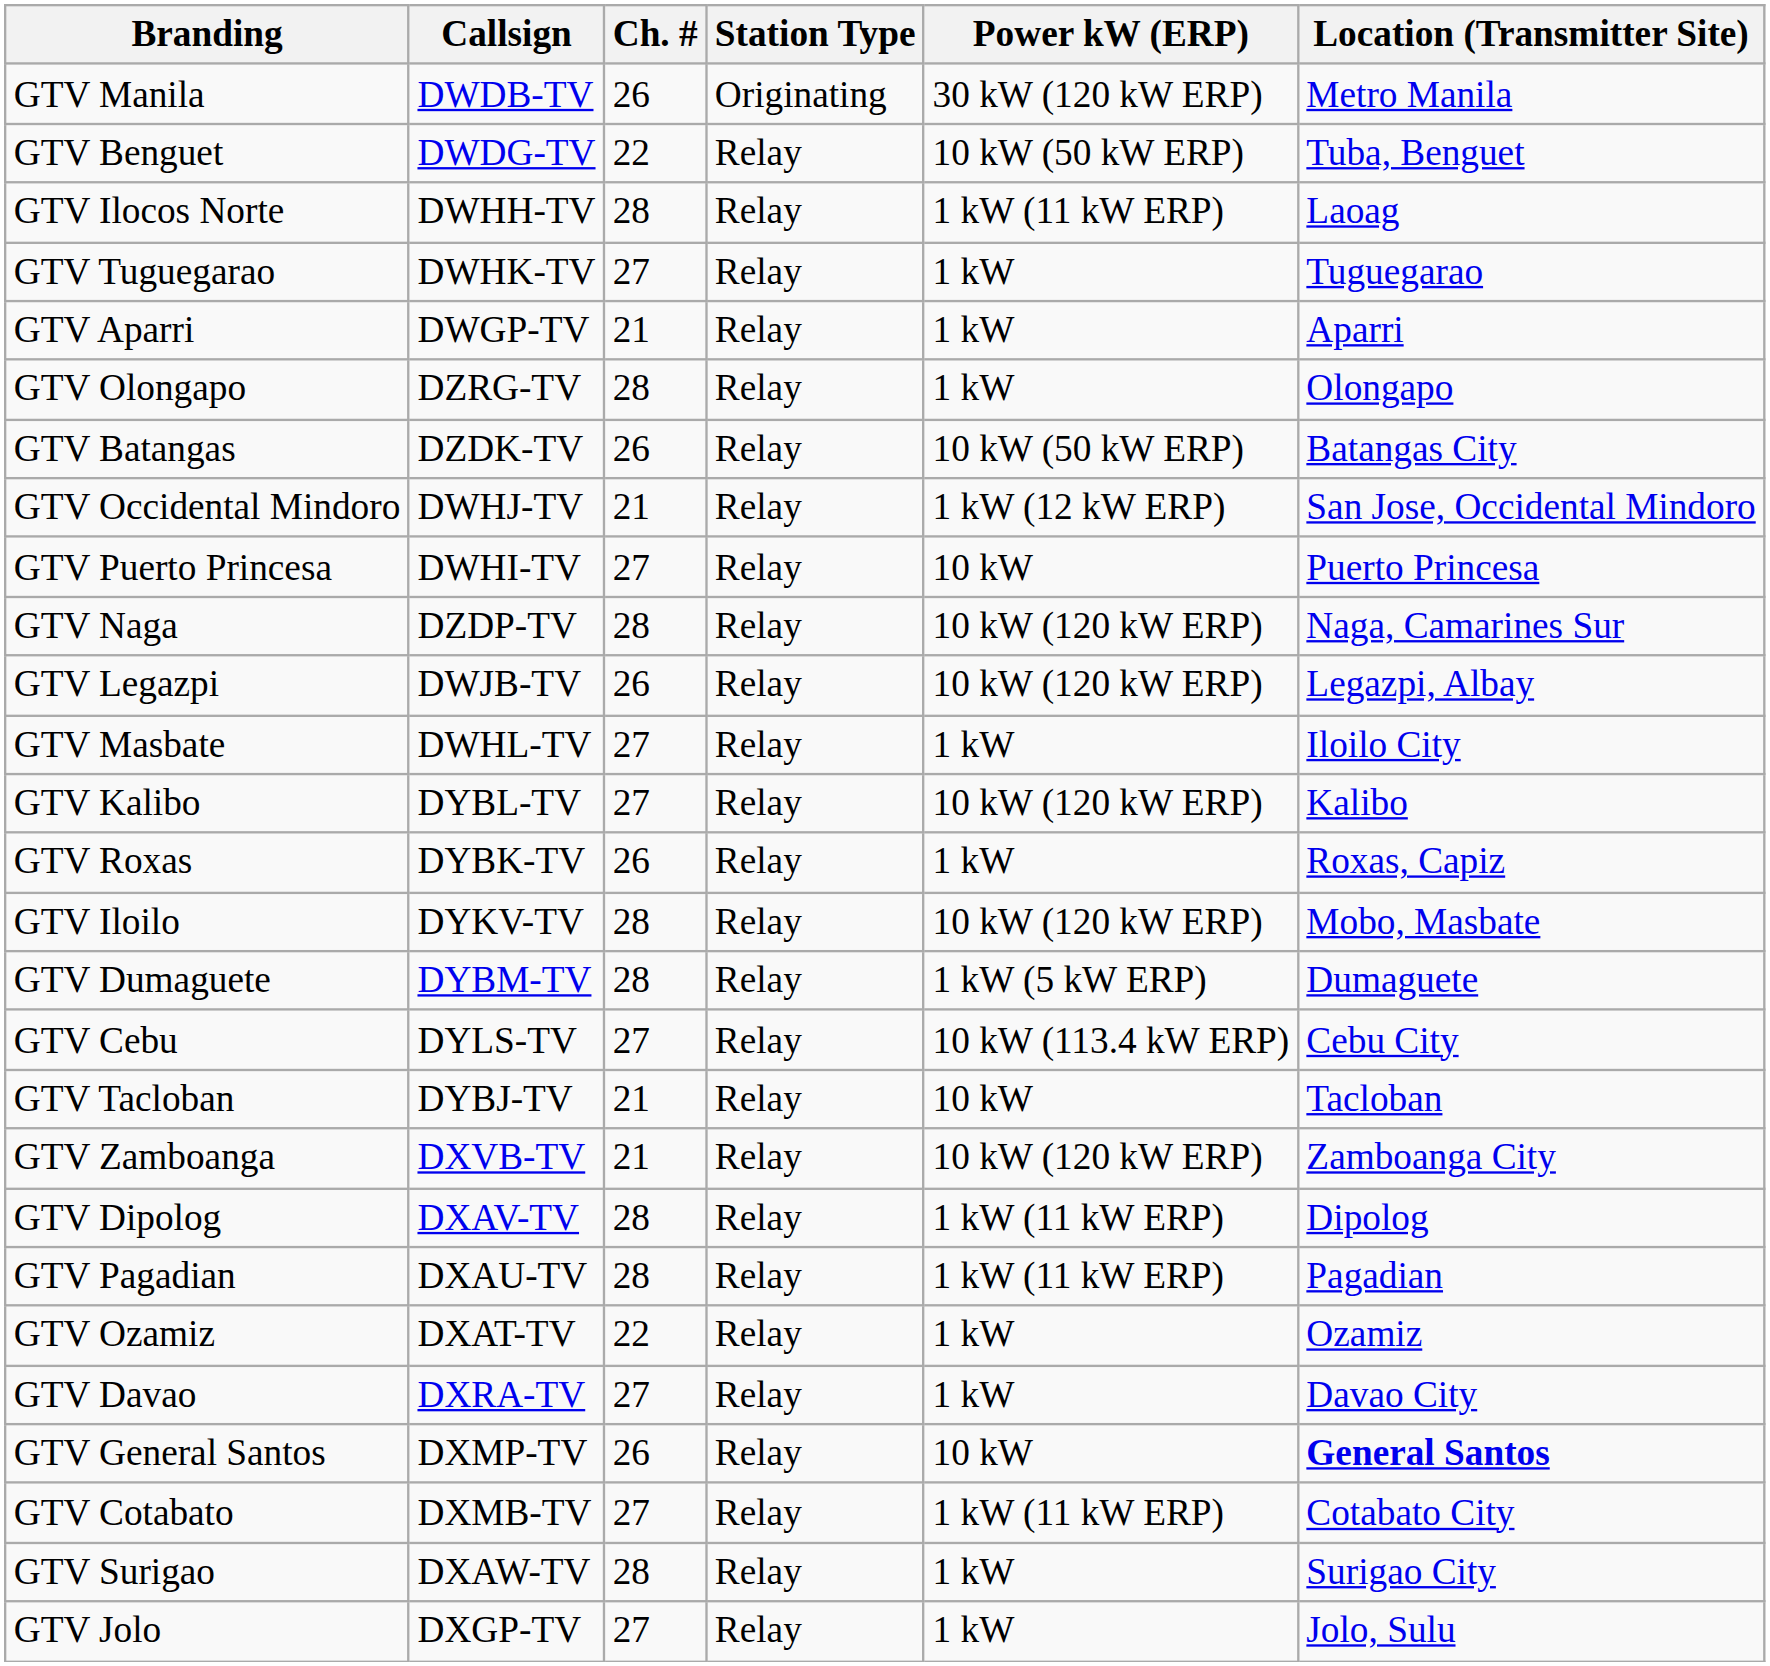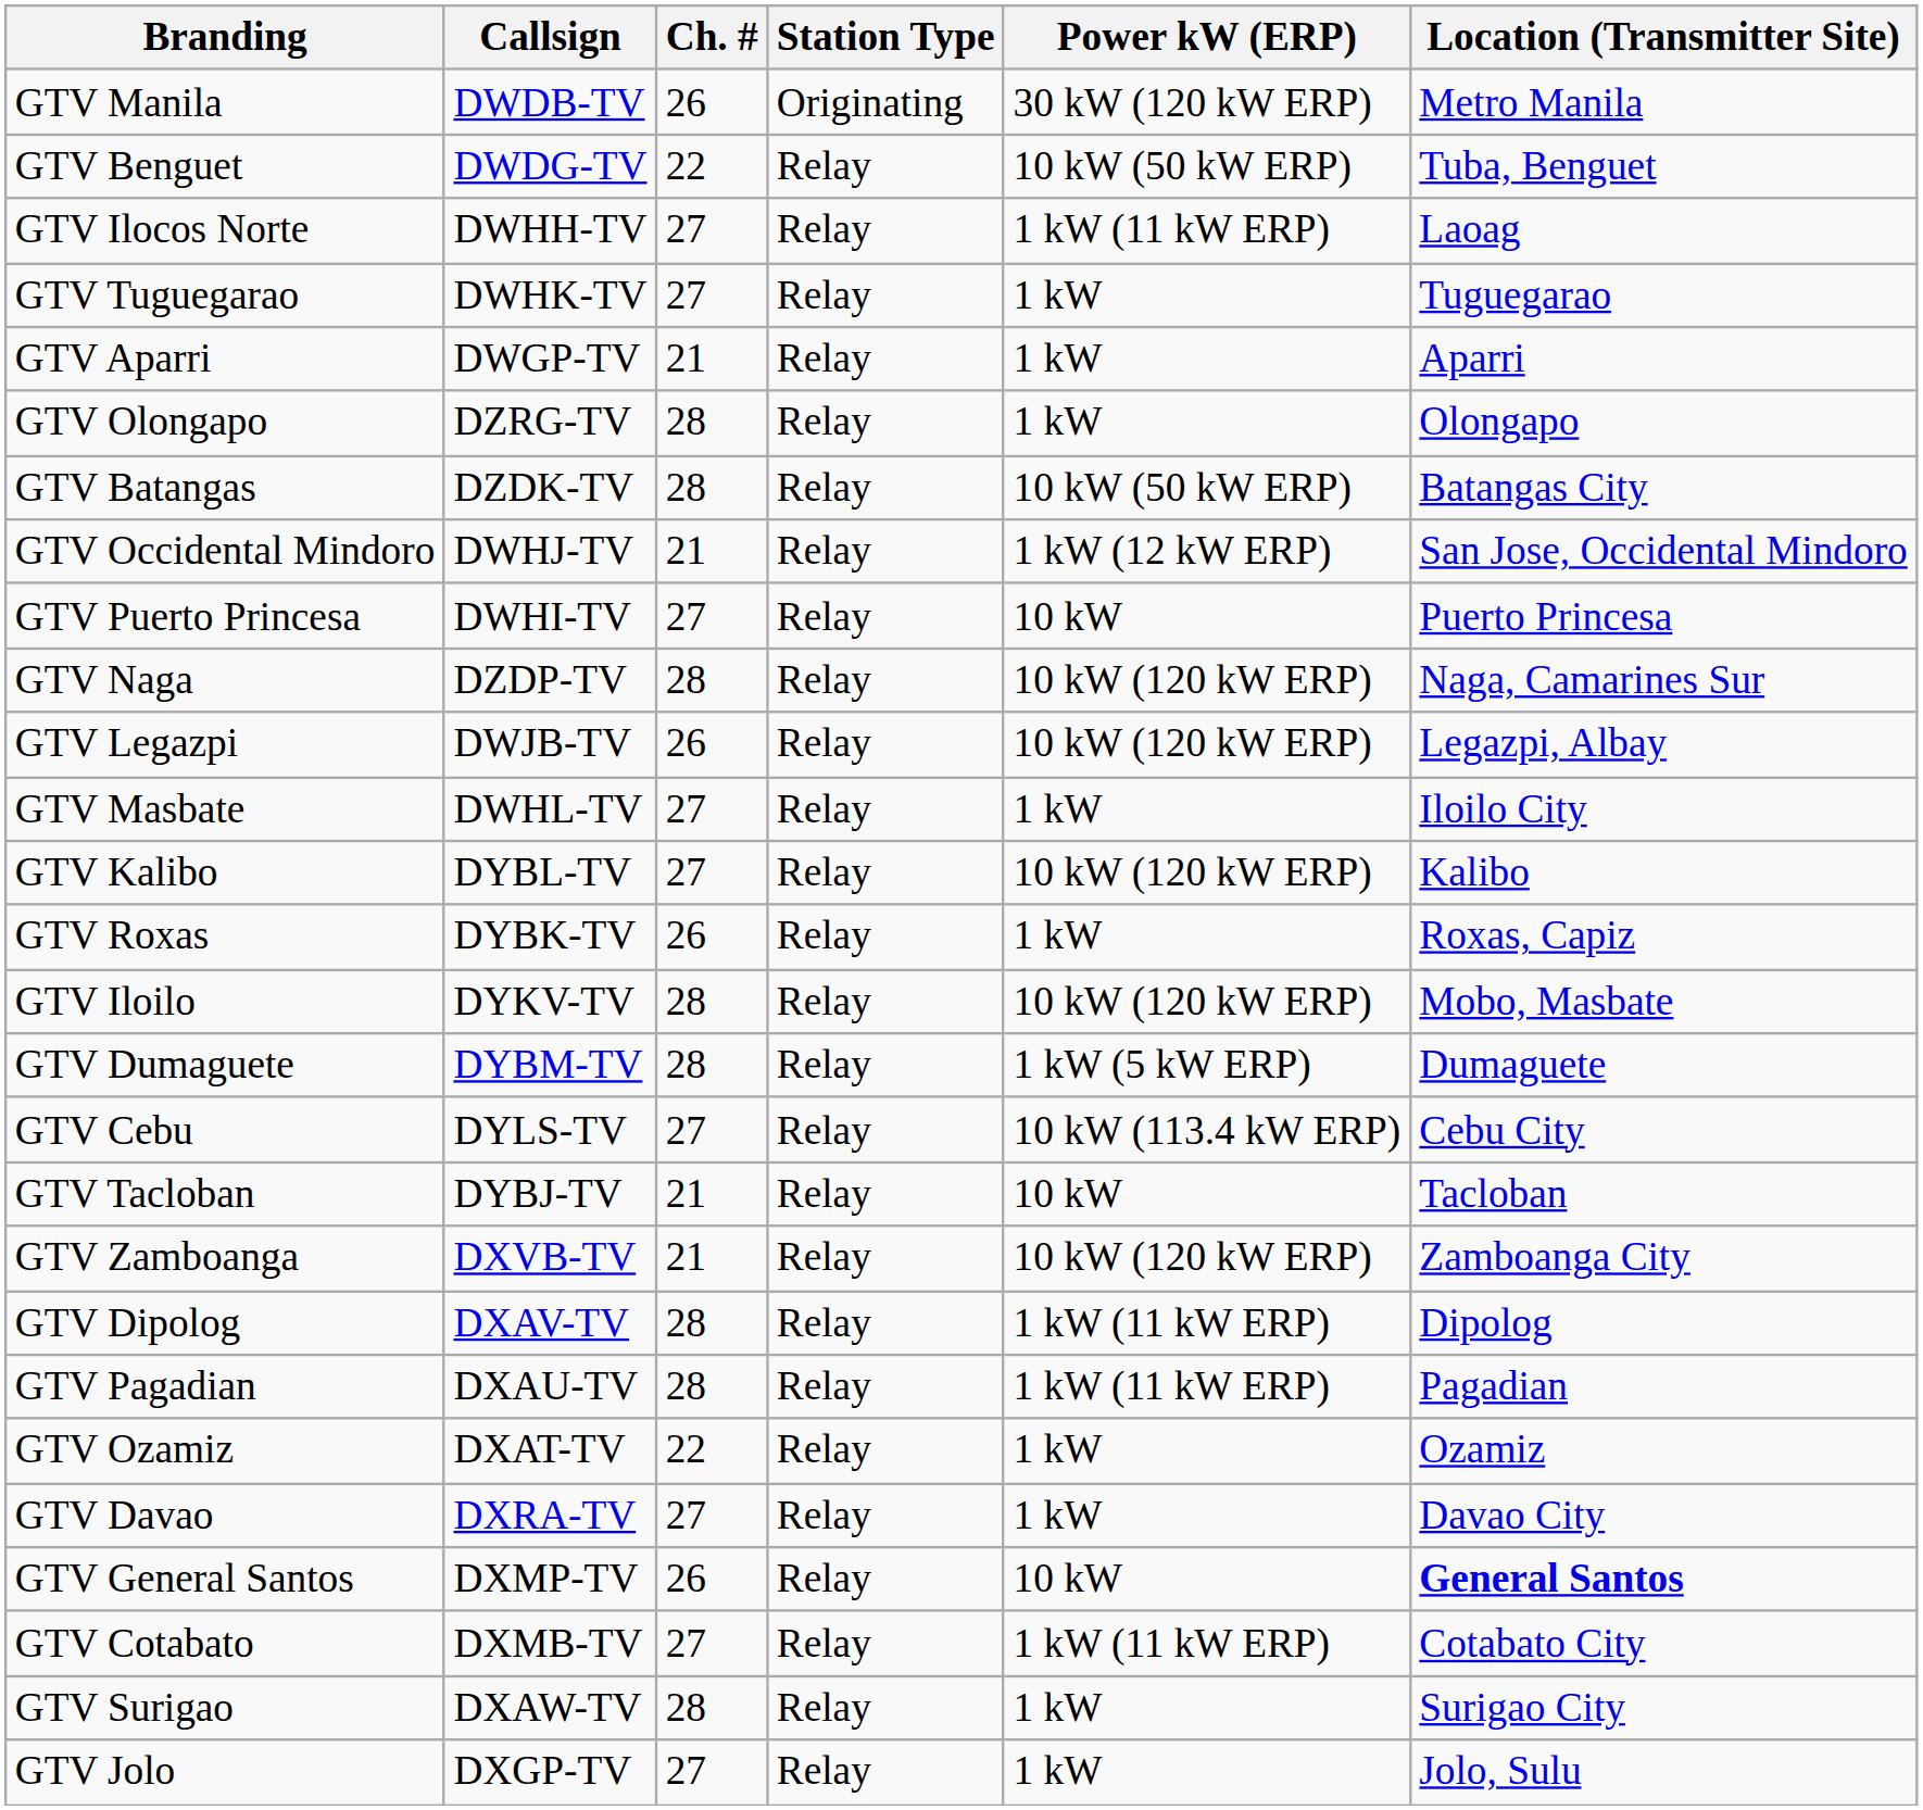GTV Ilocos Norte | Ch. #: 28 -> 27
GTV Batangas | Ch. #: 26 -> 28
